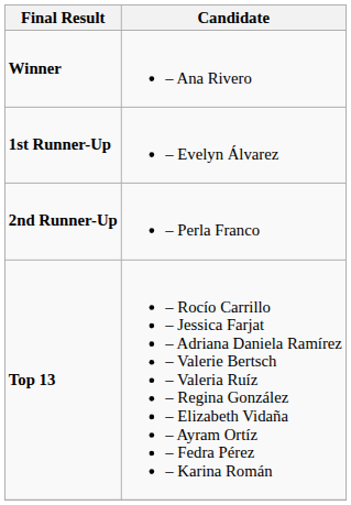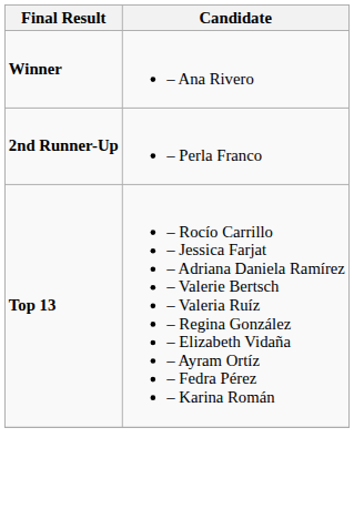- row: 1st Runner-Up | – Evelyn Álvarez
